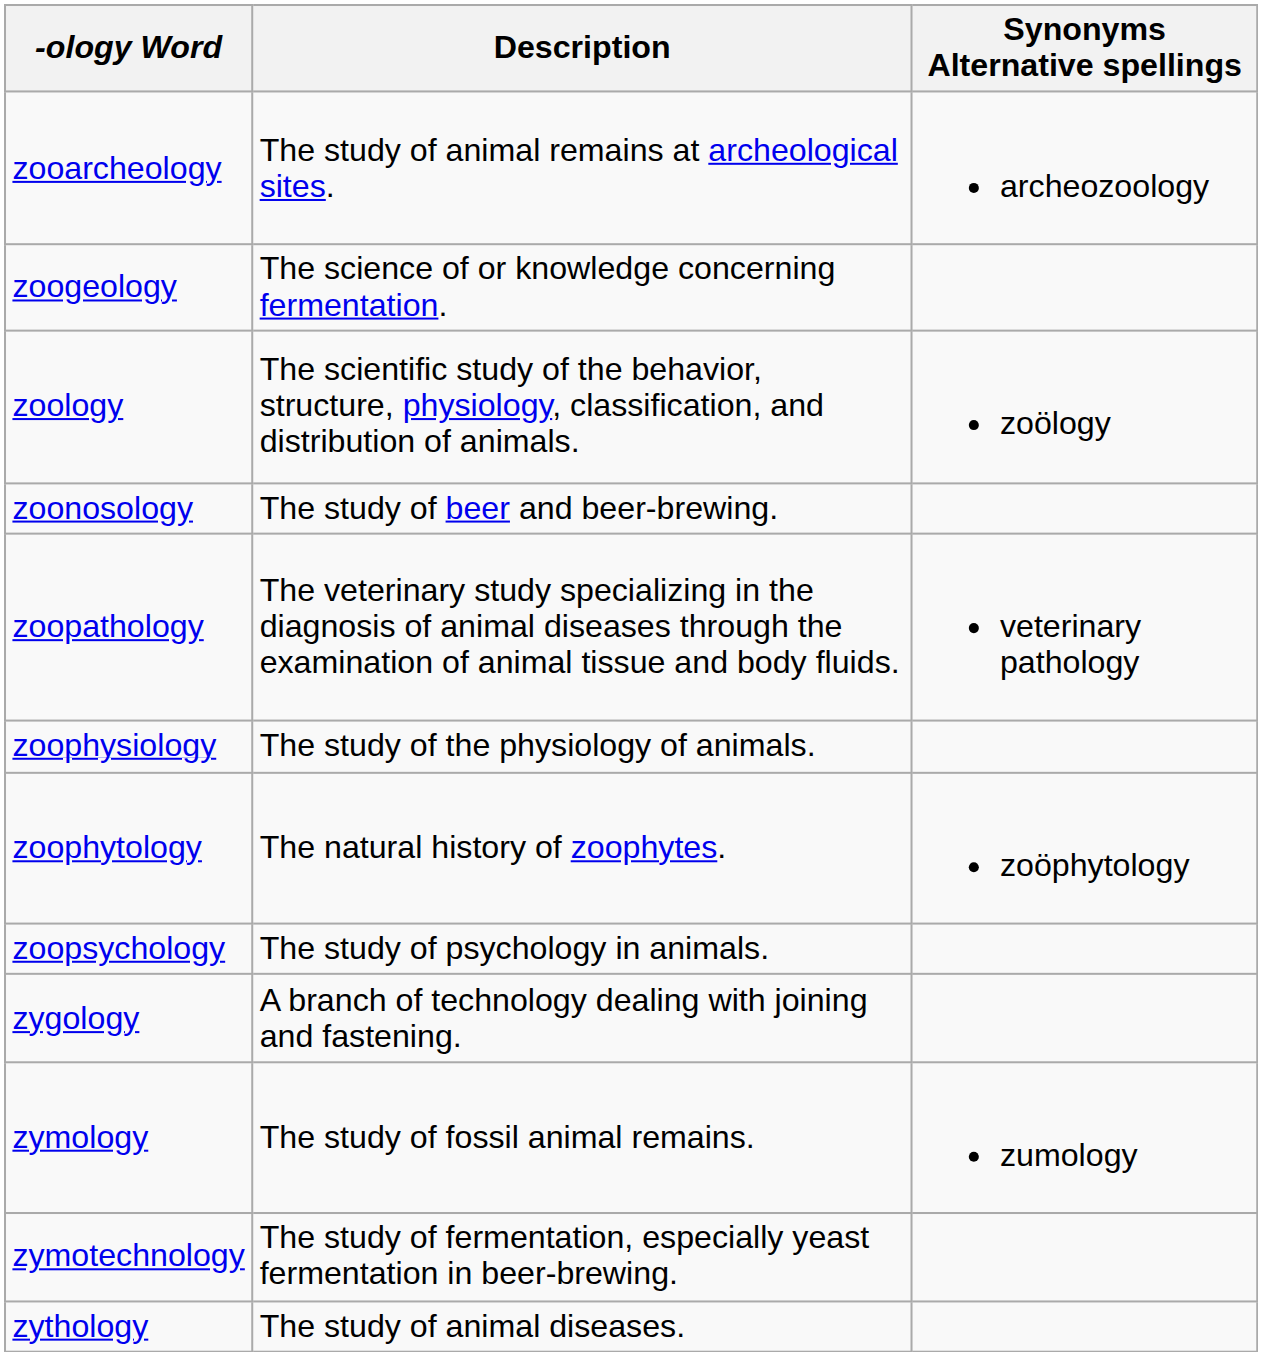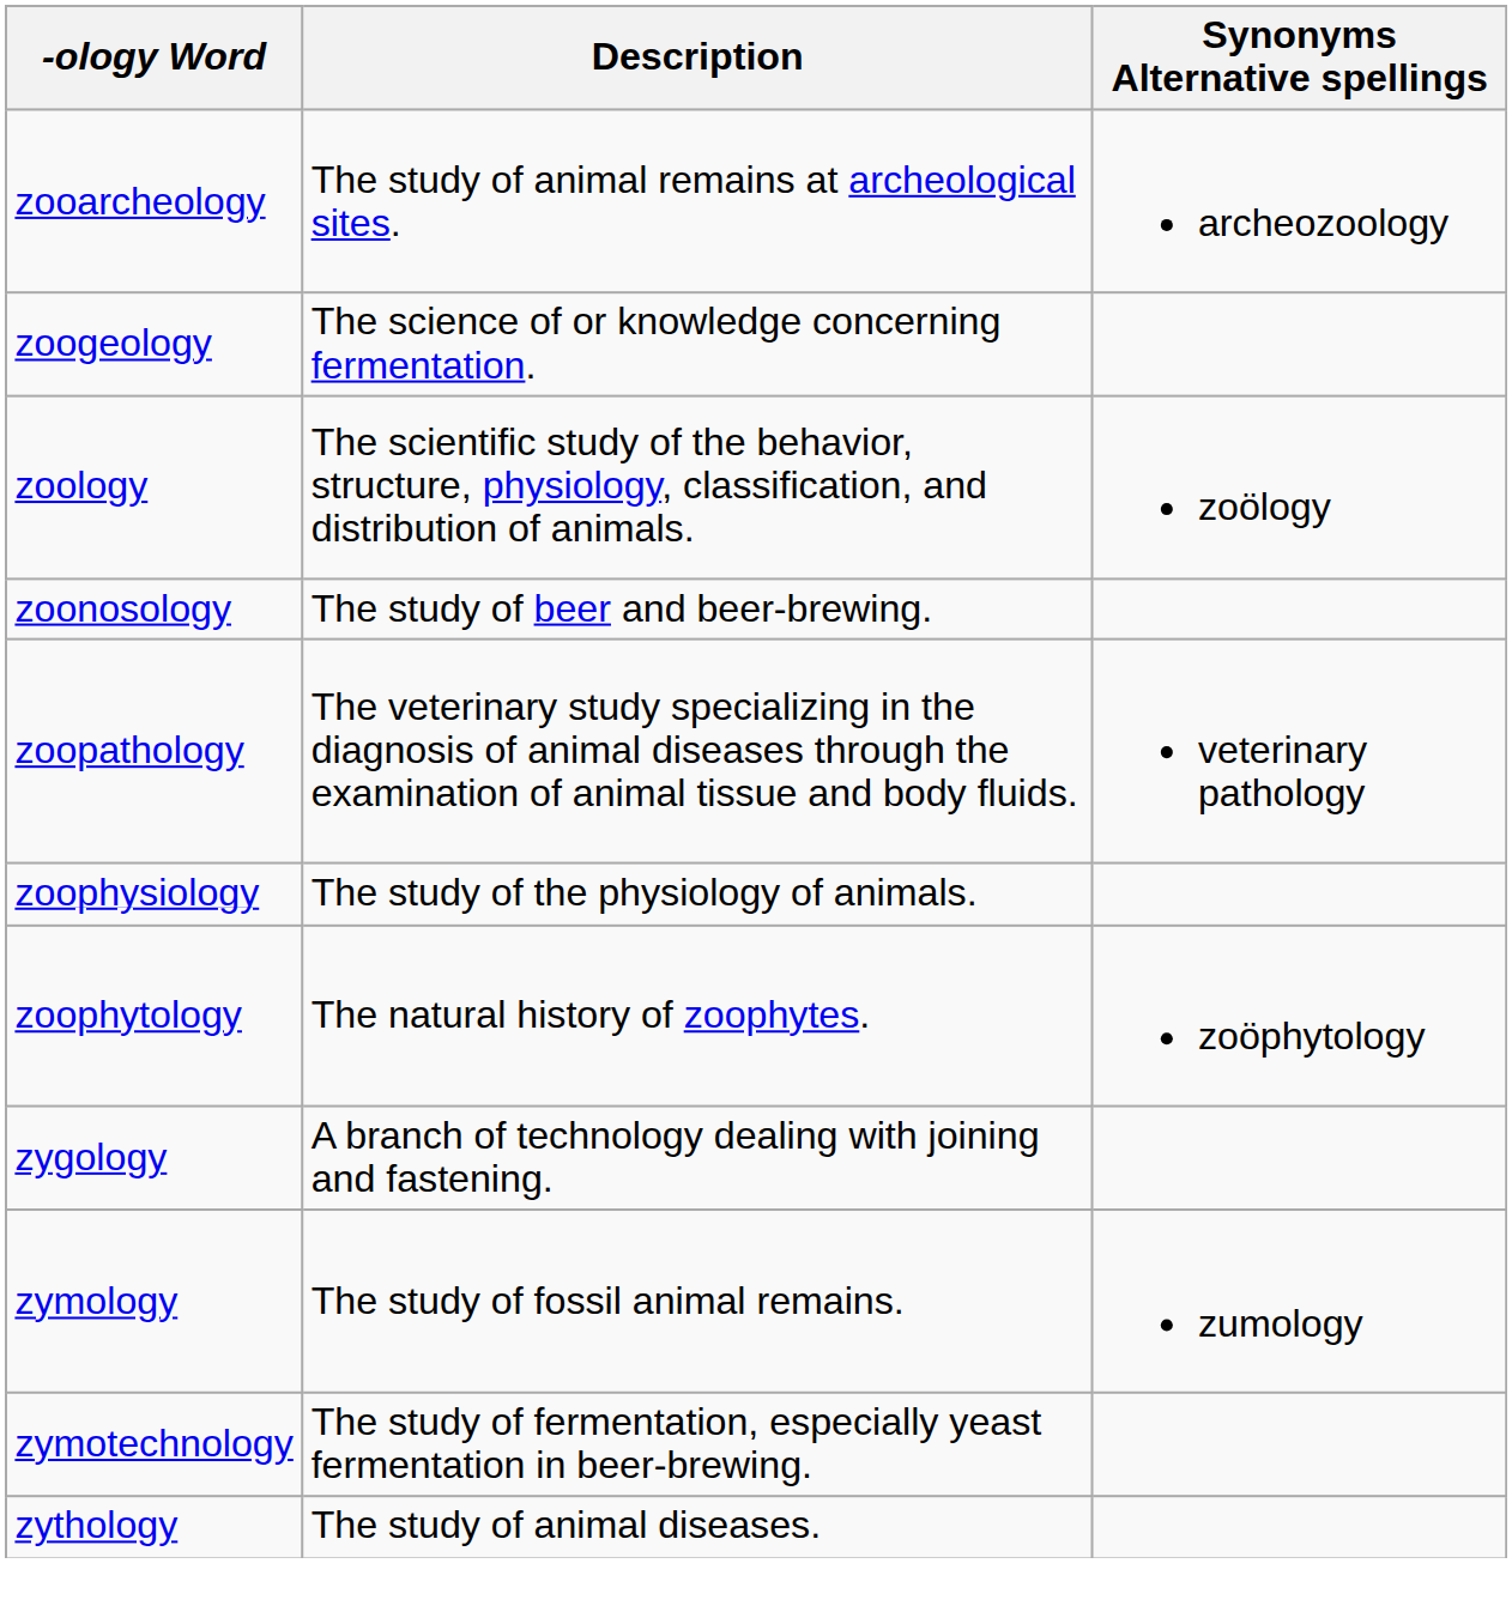- row: zoopsychology | The study of psychology in animals.
